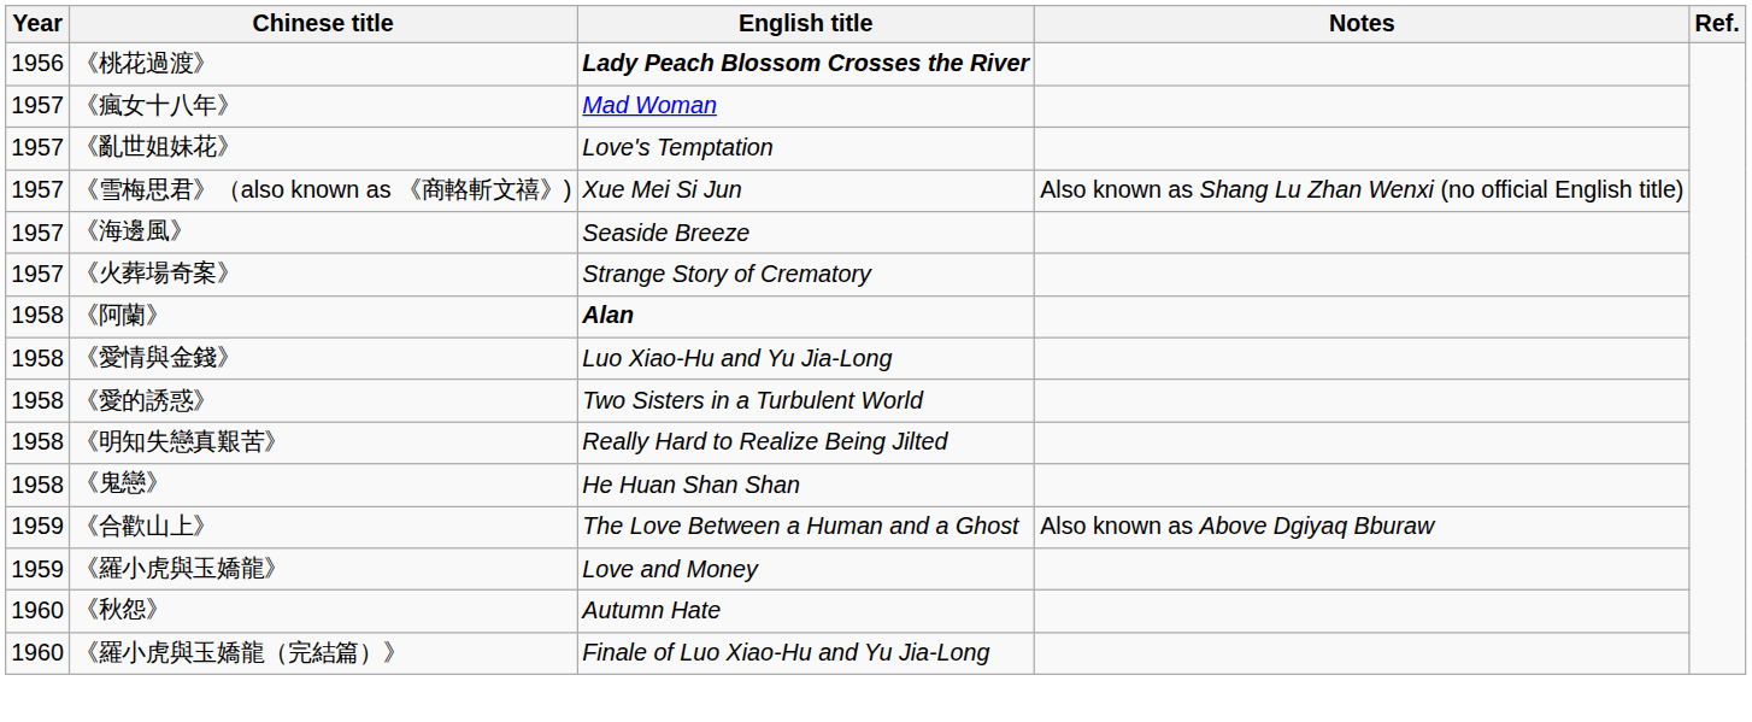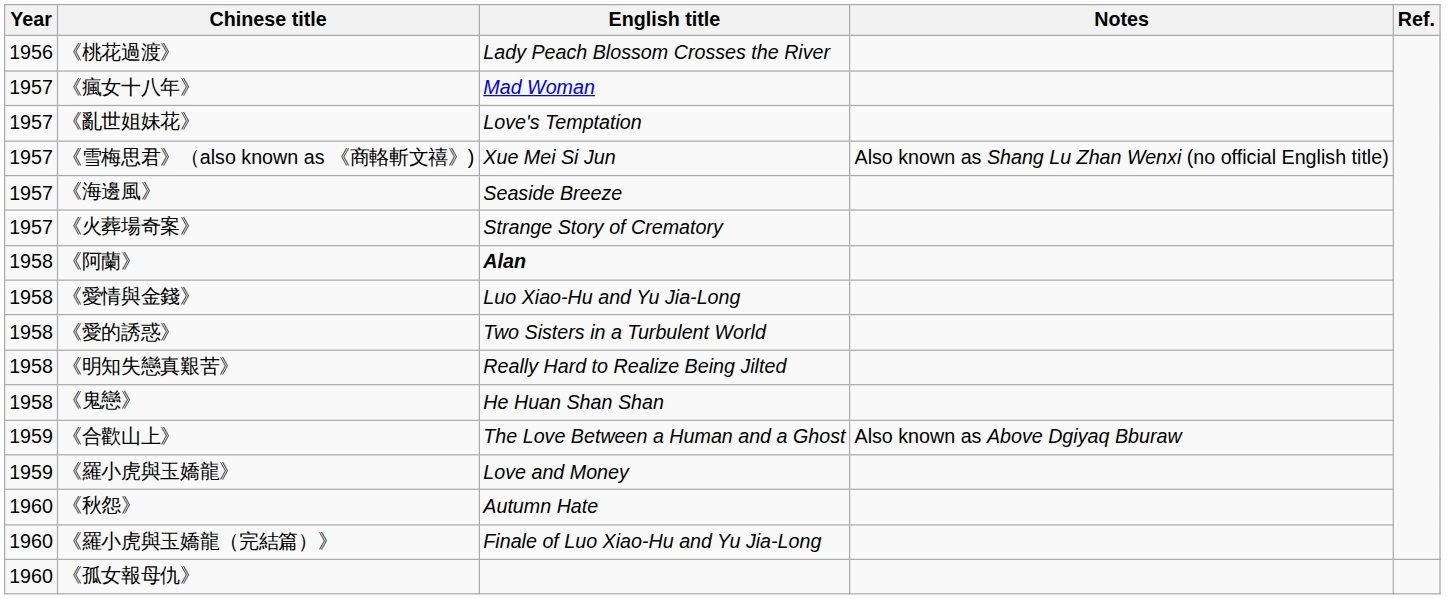《桃花過渡》 | English title: bold -> normal
+ row: 1960 | 《孤女報母仇》
